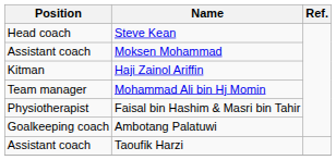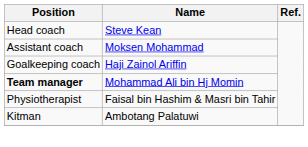Haji Zainol Ariffin | Position: Kitman -> Goalkeeping coach
Mohammad Ali bin Hj Momin | Position: normal -> bold
Ambotang Palatuwi | Position: Goalkeeping coach -> Kitman
- row: Assistant coach | Taoufik Harzi
